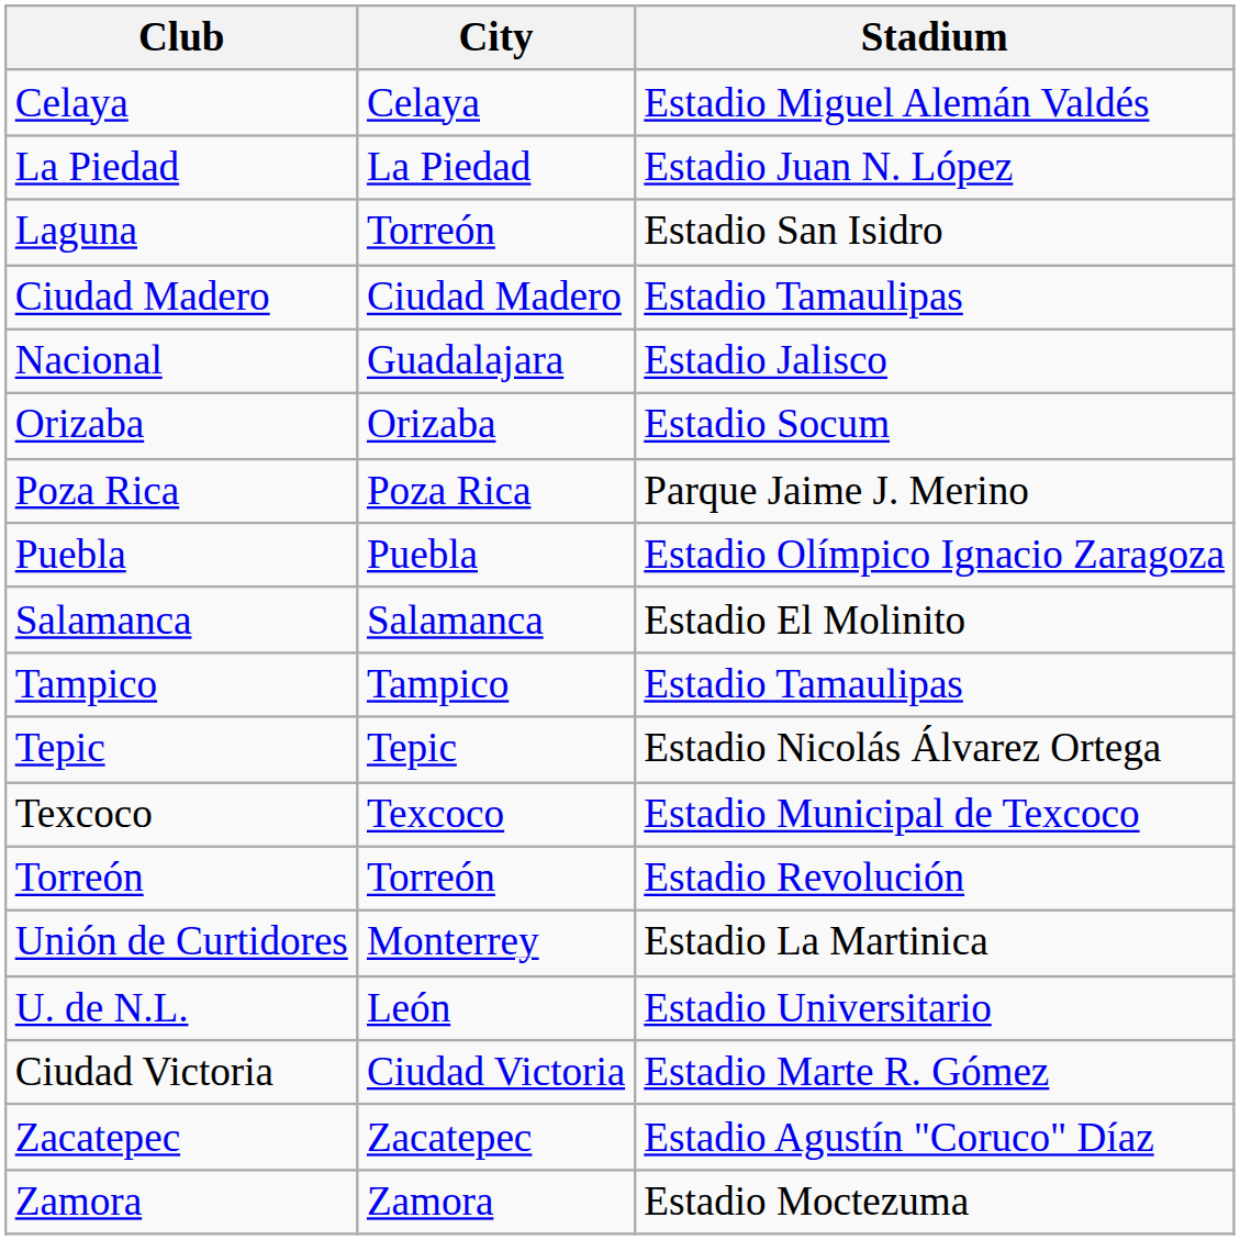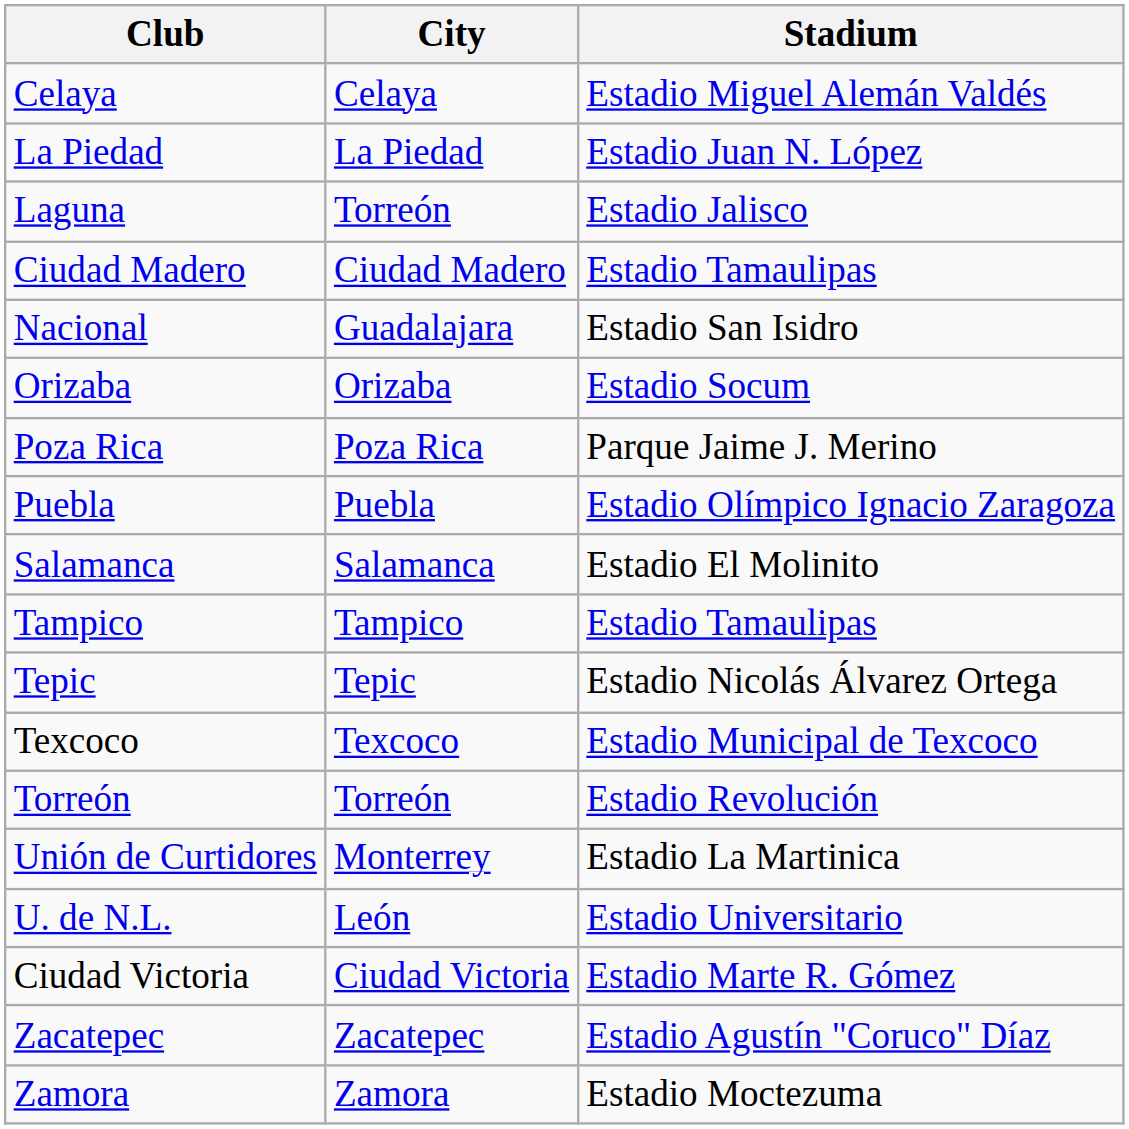Laguna | Stadium: Estadio San Isidro -> Estadio Jalisco
Nacional | Stadium: Estadio Jalisco -> Estadio San Isidro
